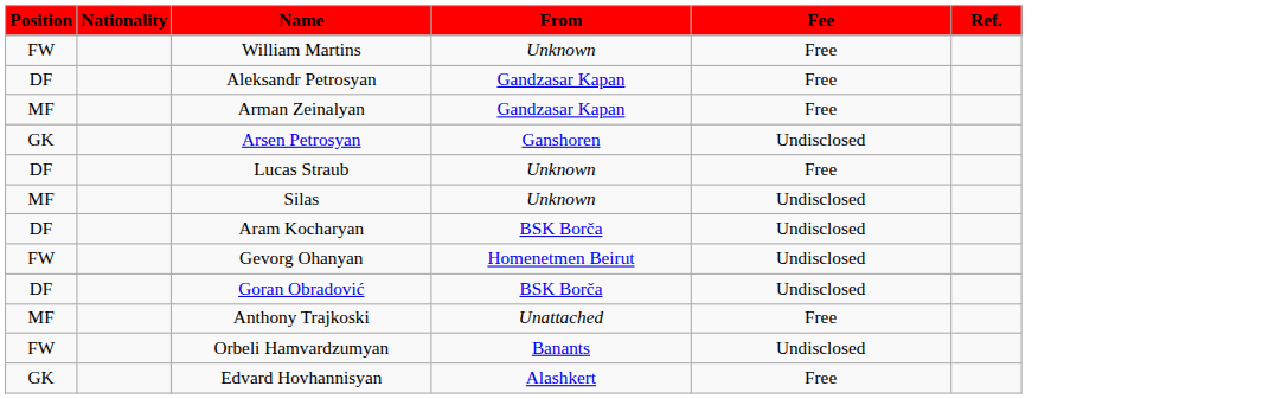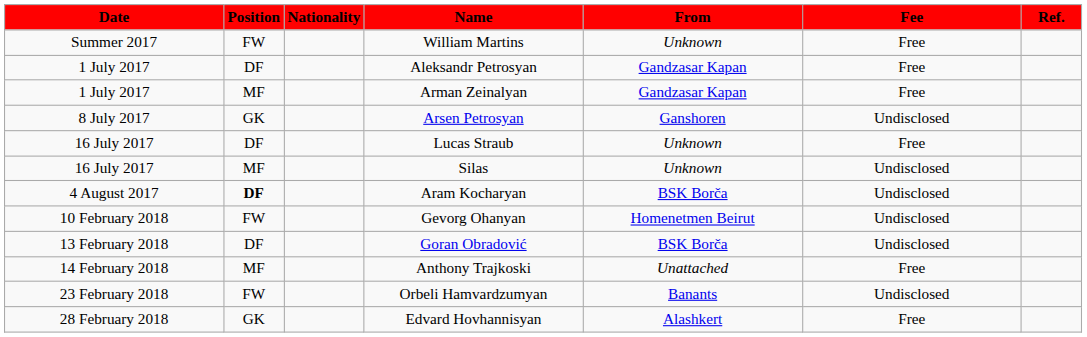+ column: Date | Summer 2017 | 1 July 2017 | 1 July 2017 | 8 July 2017 | 16 July 2017 | 16 July 2017 | 4 August 2017 | 10 February 2018 | 13 February 2018 | 14 February 2018 | 23 February 2018 | 28 February 2018
Aram Kocharyan | Position: normal -> bold
